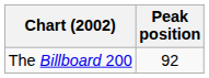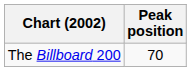The Billboard 200 | Peak position: 92 -> 70
